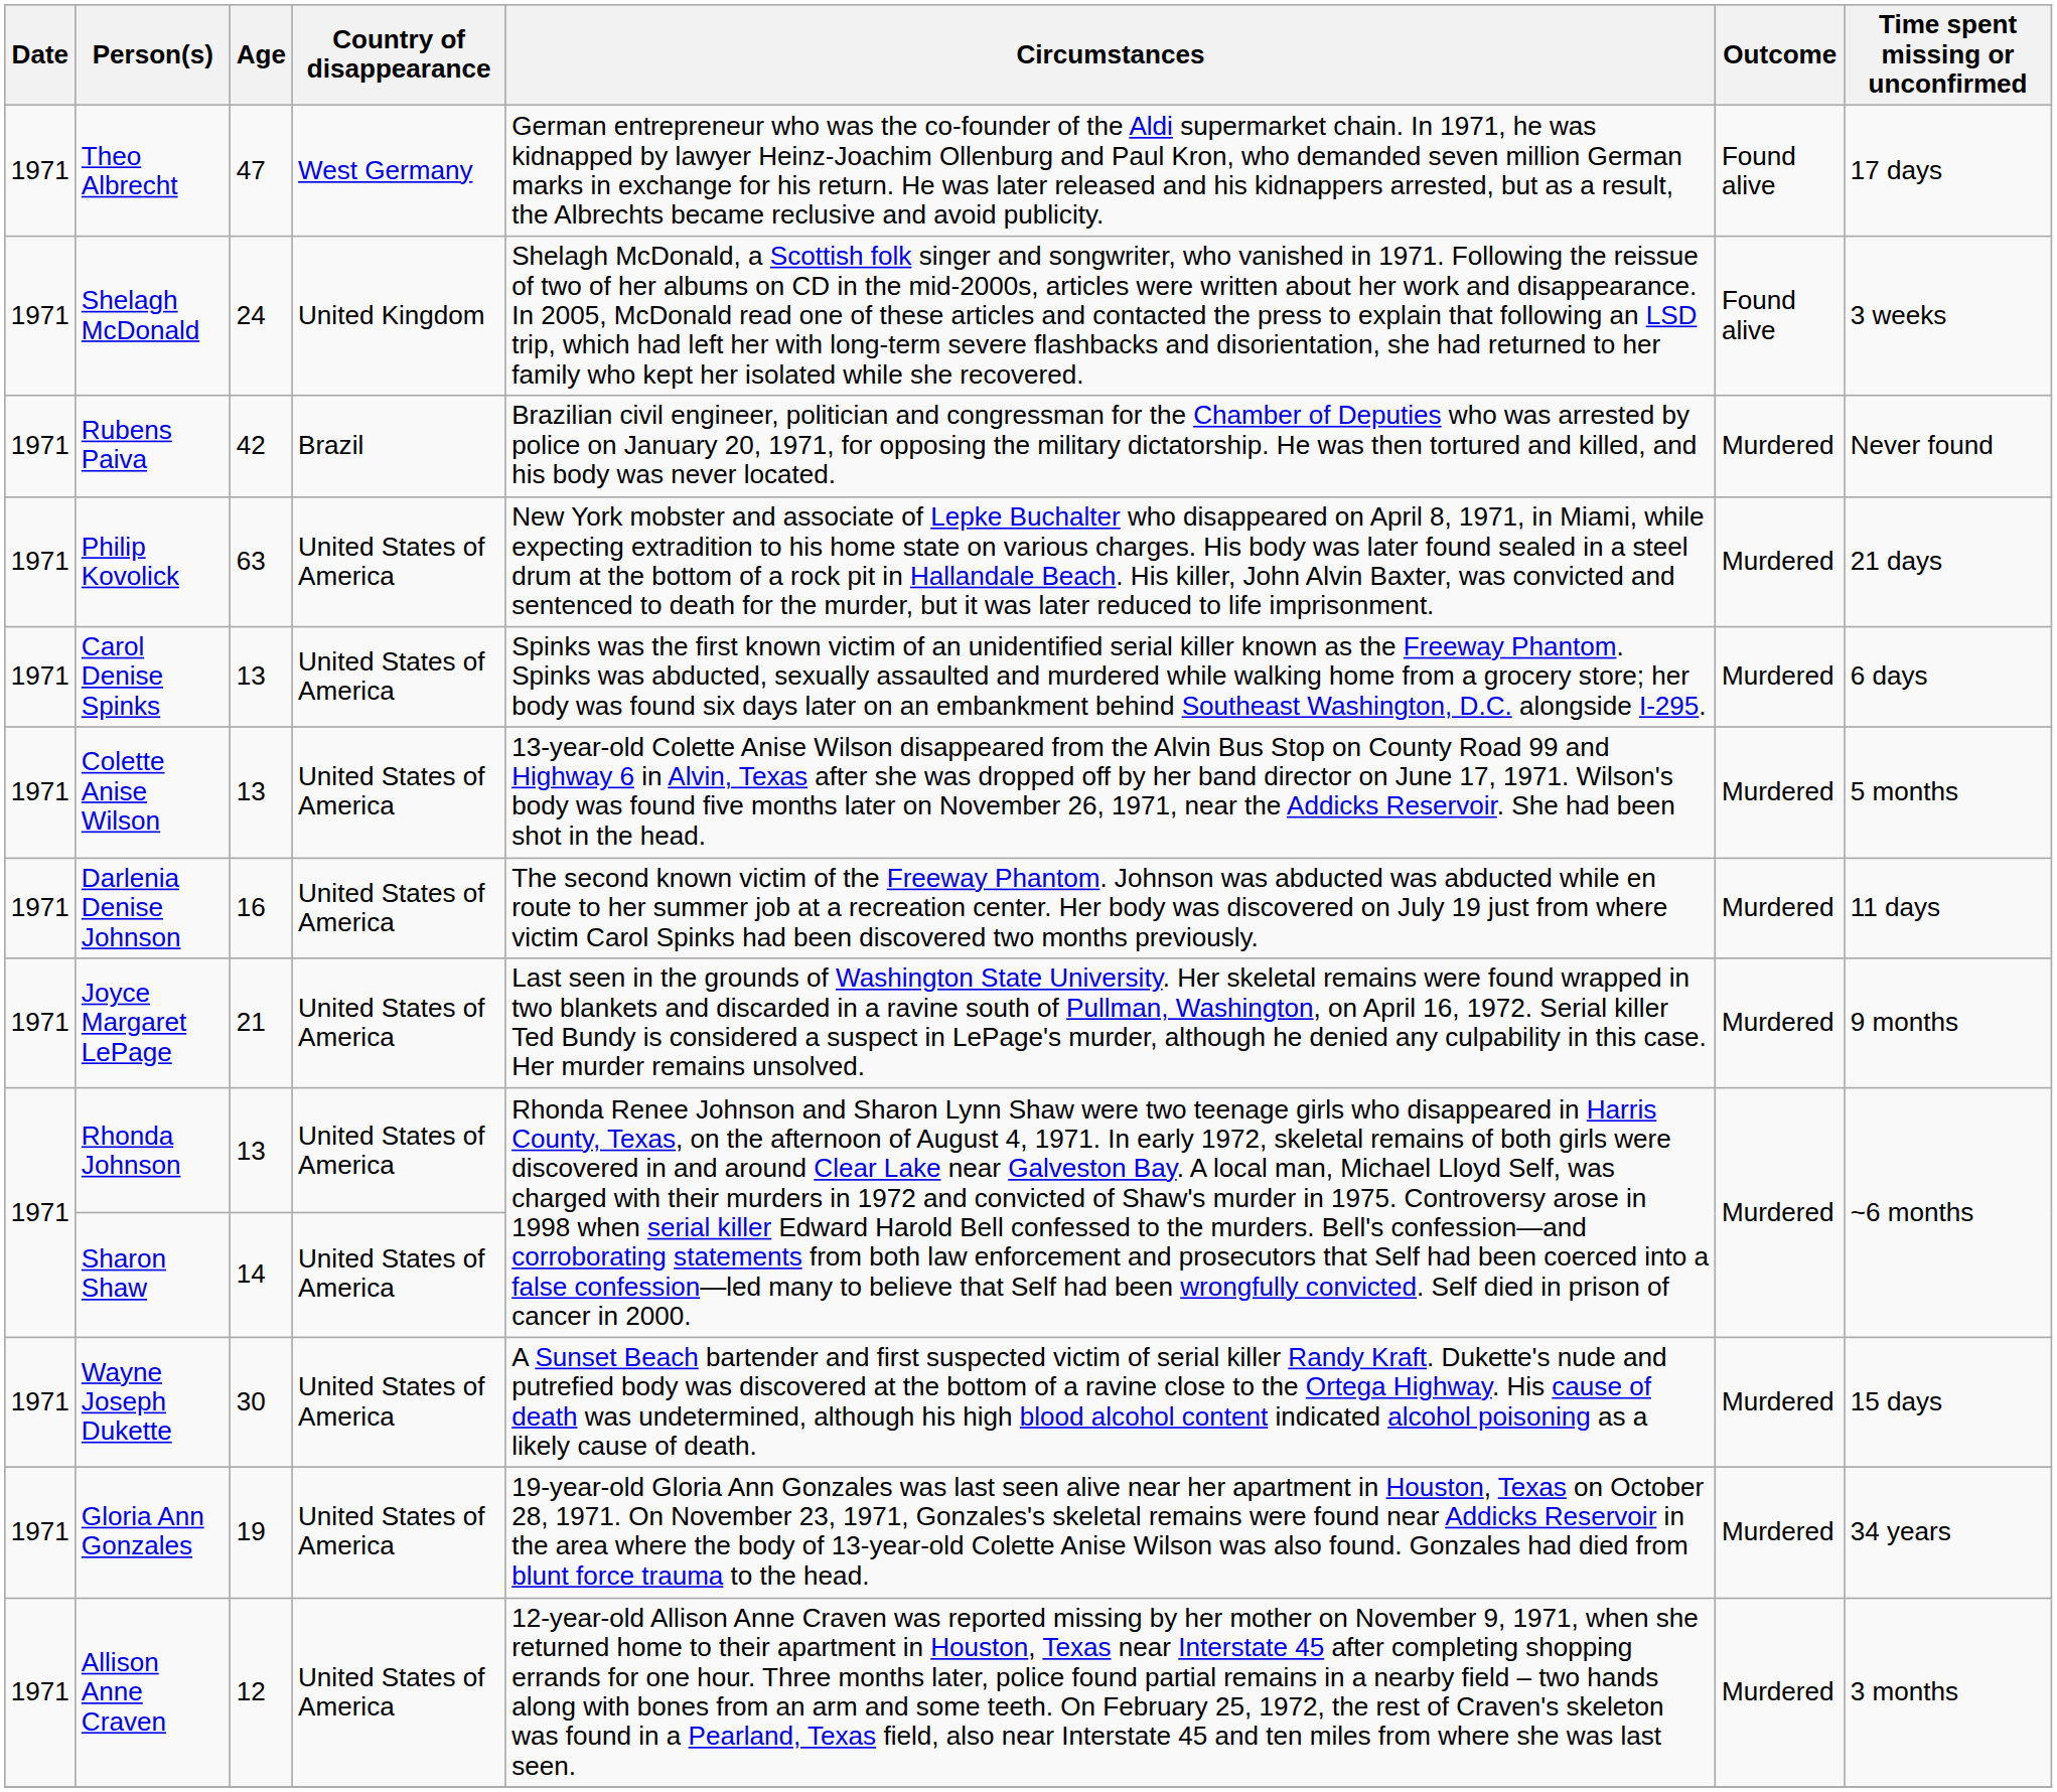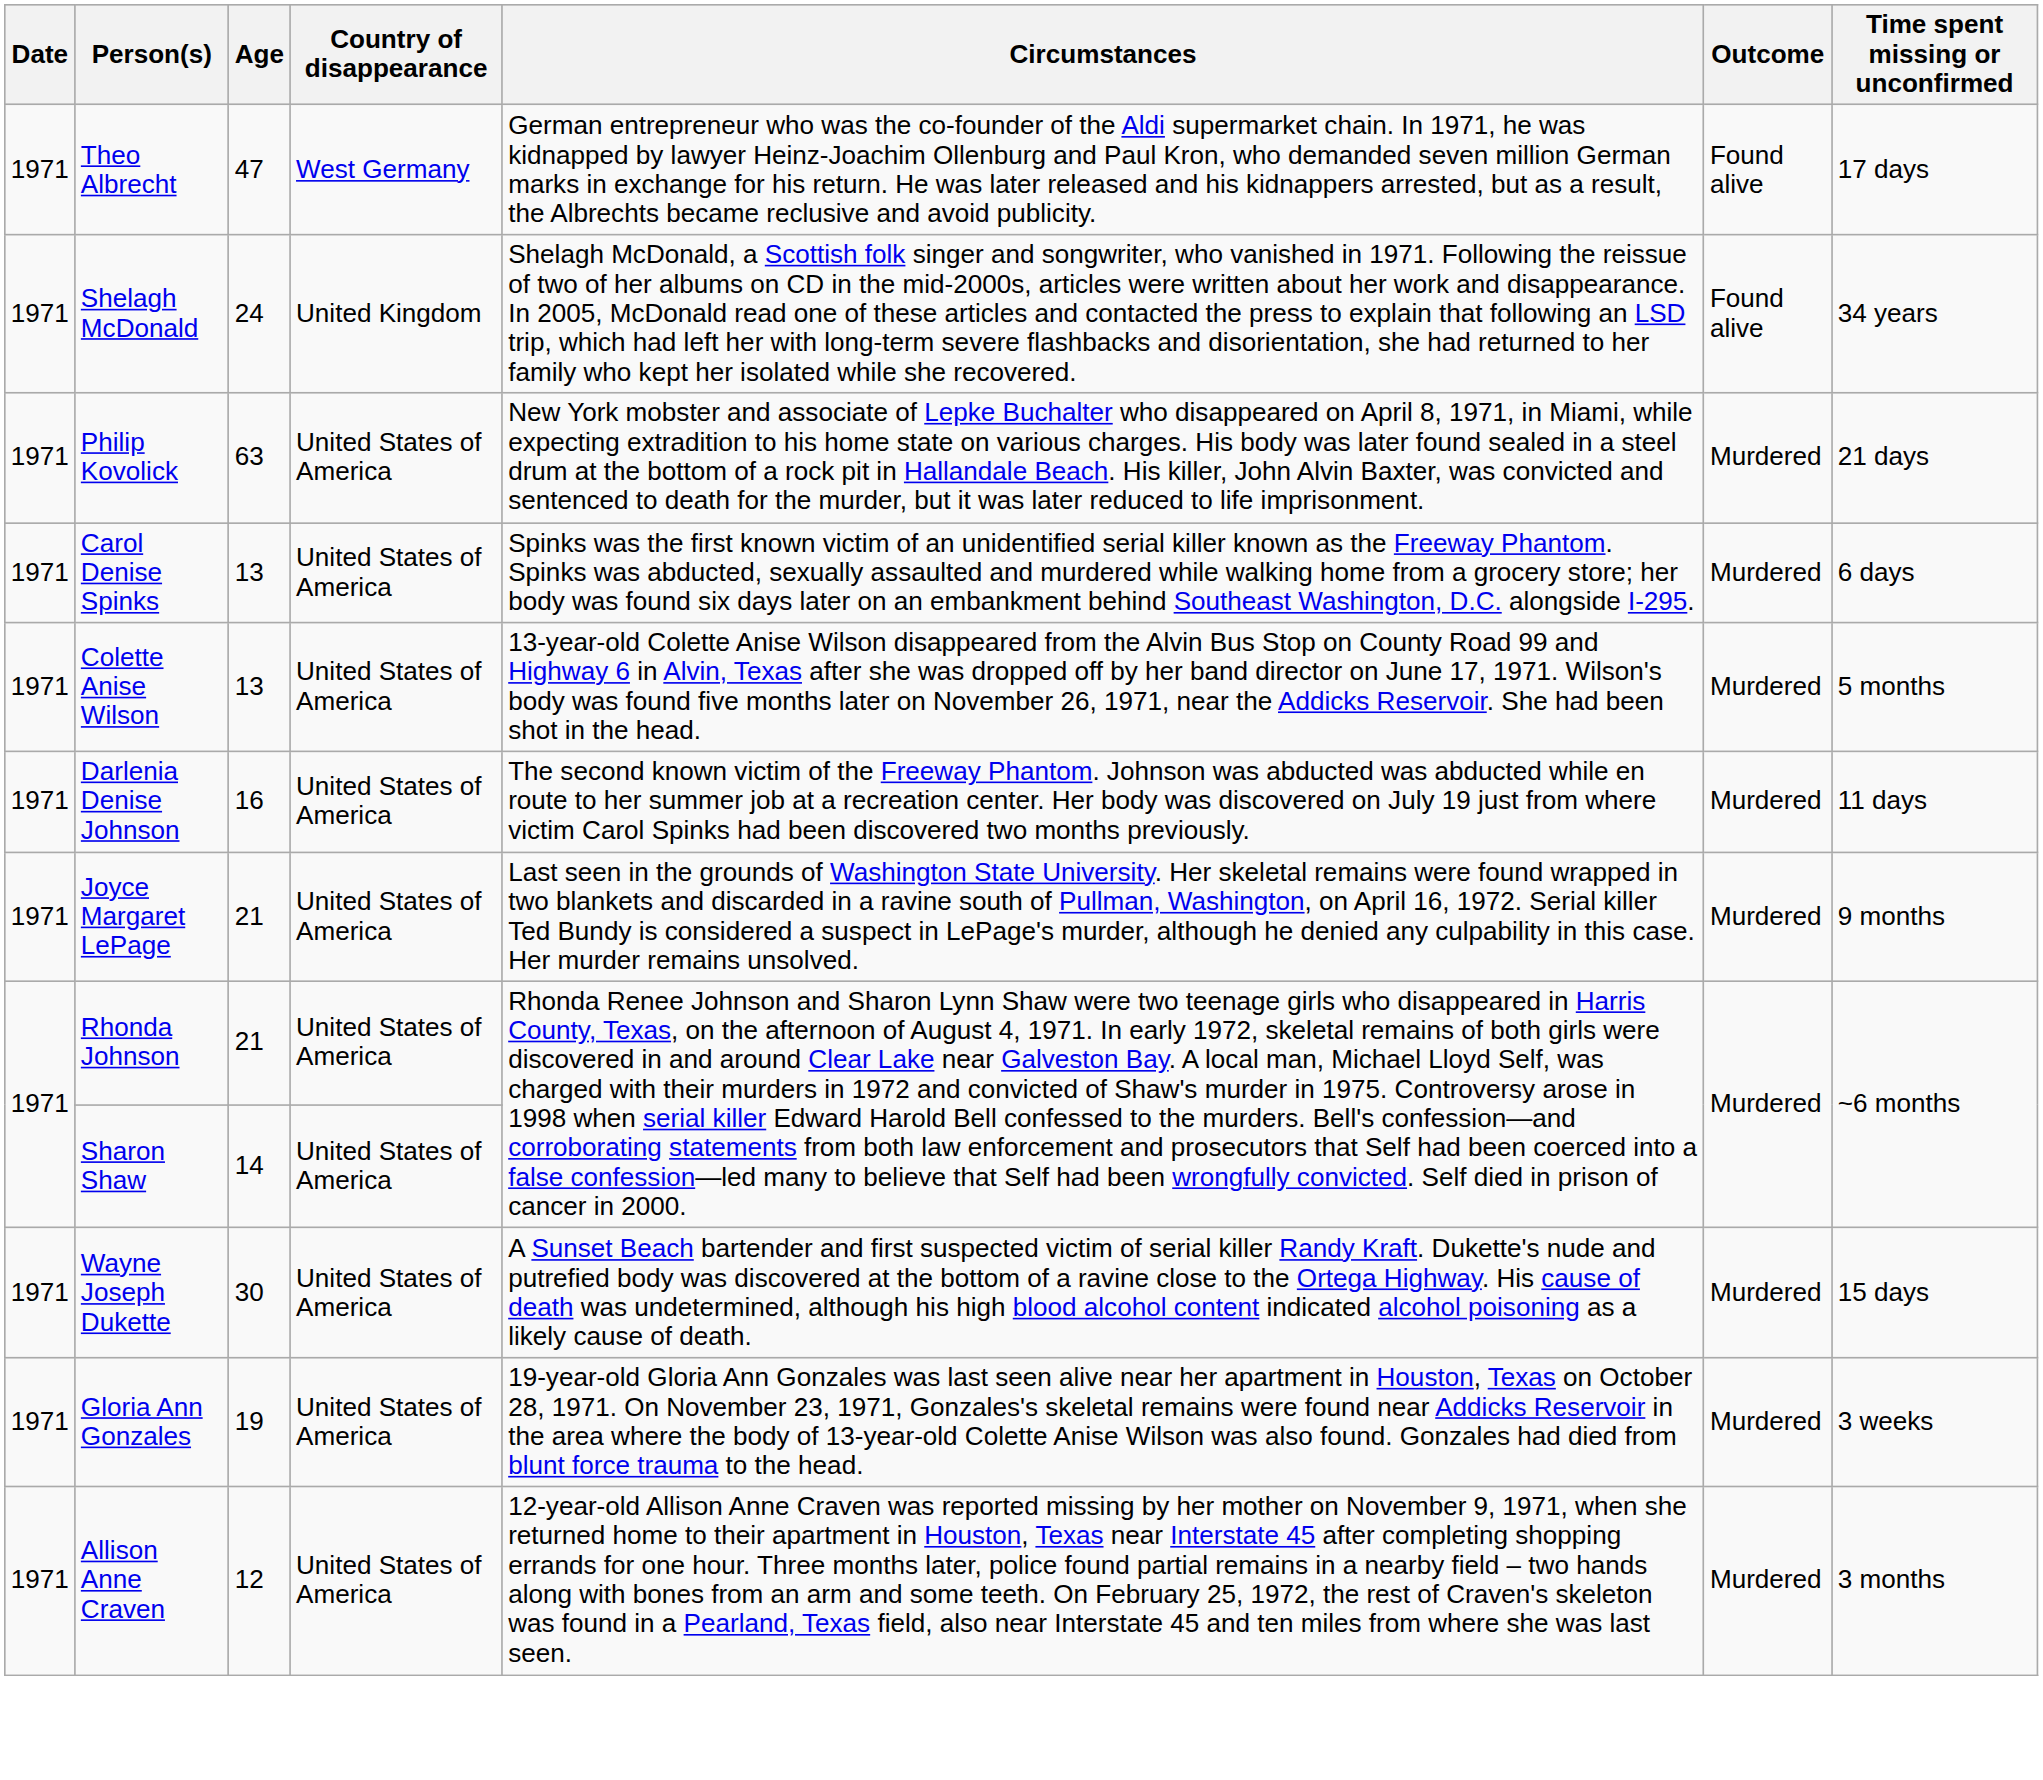Shelagh McDonald | Time spent missing or unconfirmed: 3 weeks -> 34 years
- row: 1971 | Rubens Paiva | 42 | Brazil | Brazilian civil engineer, politician and congressman for the Chamber of Deputies who was arrested by police on January 20, 1971, for opposing the military dictatorship. He was then tortured and killed, and his body was never located. | Murdered | Never found
Rhonda Johnson | Age: 13 -> 21
Gloria Ann Gonzales | Time spent missing or unconfirmed: 34 years -> 3 weeks
